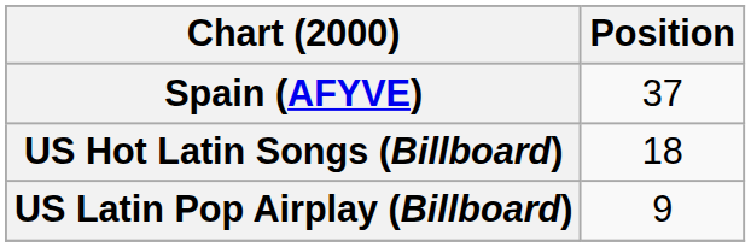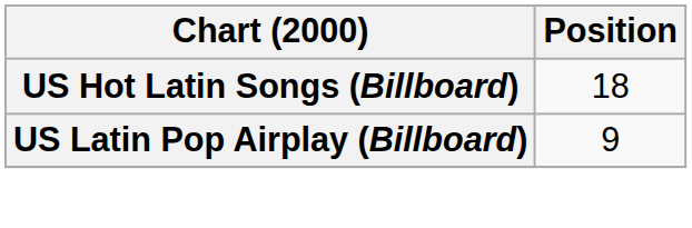- row: Spain (AFYVE) | 37
